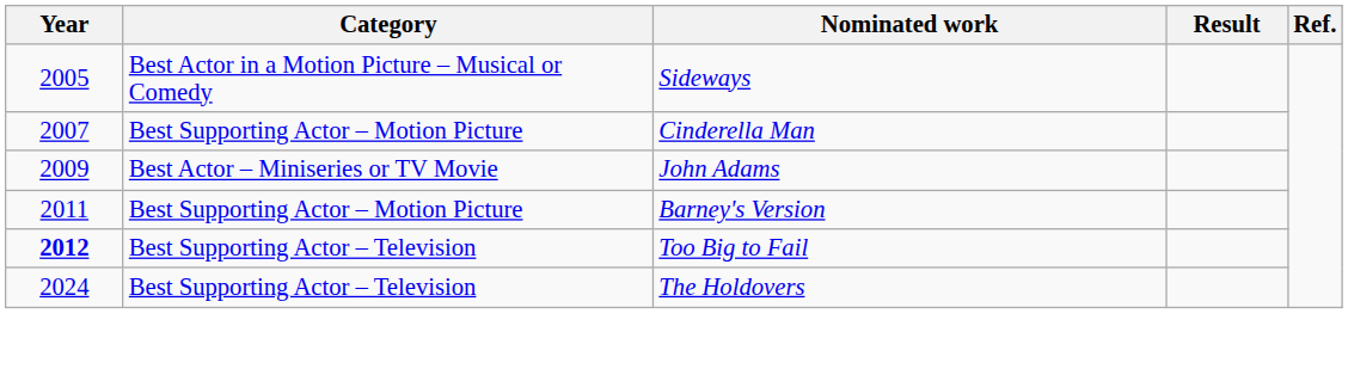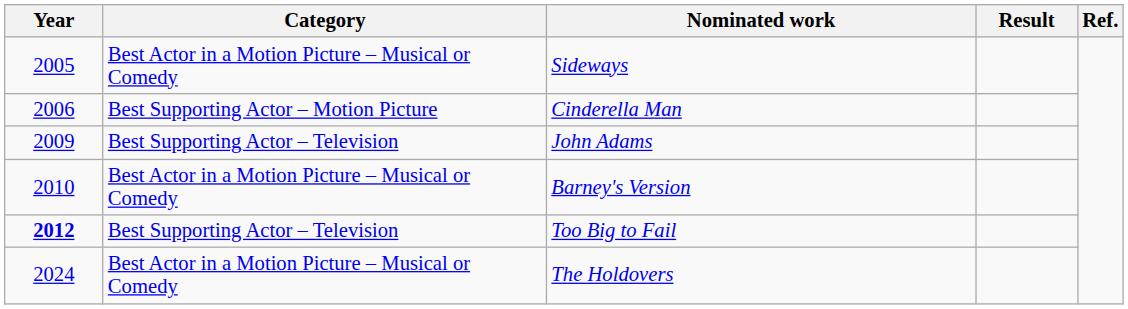Cinderella Man | Year: 2007 -> 2006
John Adams | Category: Best Actor – Miniseries or TV Movie -> Best Supporting Actor – Television
Barney's Version | Year: 2011 -> 2010
Barney's Version | Category: Best Supporting Actor – Motion Picture -> Best Actor in a Motion Picture – Musical or Comedy
The Holdovers | Category: Best Supporting Actor – Television -> Best Actor in a Motion Picture – Musical or Comedy
